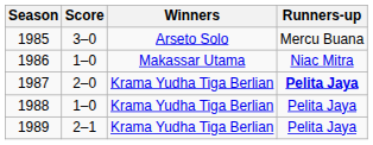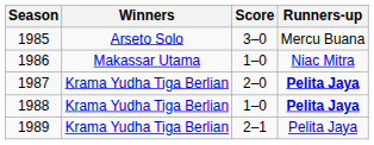columns swapped: Winners <-> Score
1988 | Runners-up: normal -> bold
